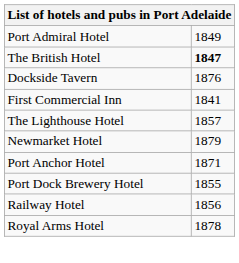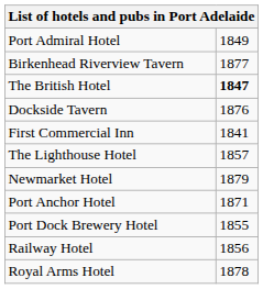+ row: Birkenhead Riverview Tavern | 1877
